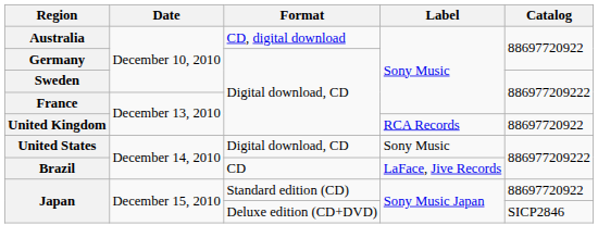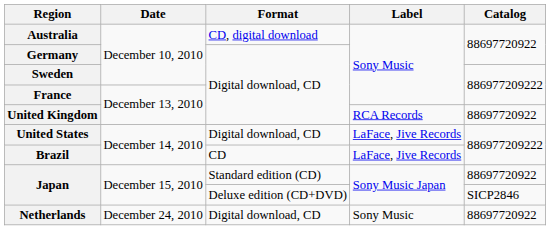United States | Label: Sony Music -> LaFace, Jive Records
+ row: Netherlands | December 24, 2010 | Digital download, CD | Sony Music | 88697720922
